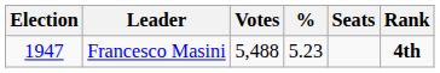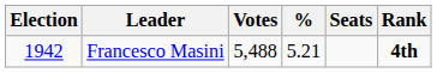Francesco Masini | Election: 1947 -> 1942
Francesco Masini | %: 5.23 -> 5.21
